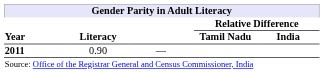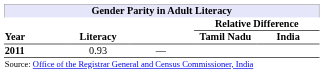2011 | Literacy: 0.90 -> 0.93
